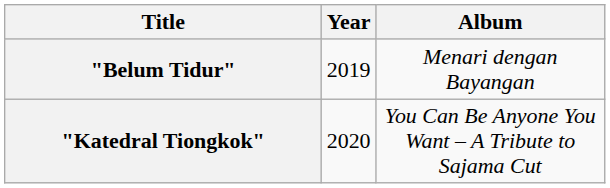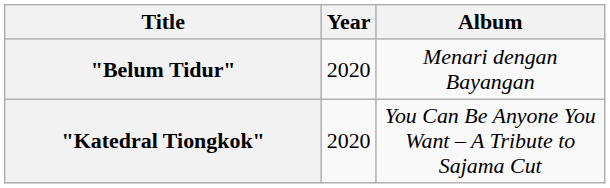"Belum Tidur" | Year: 2019 -> 2020
